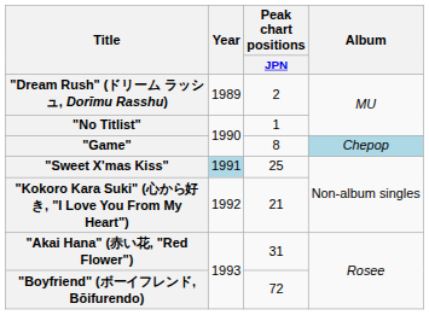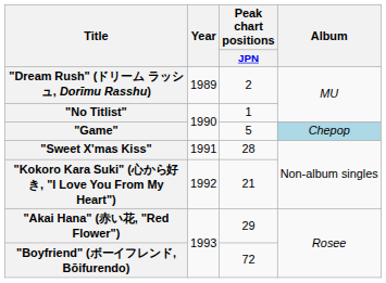"Game" | Peak chart positions / JPN: 8 -> 5
"Sweet X'mas Kiss" | Year: lightblue background -> no background
"Sweet X'mas Kiss" | Peak chart positions / JPN: 25 -> 28
"Akai Hana" (赤い花, "Red Flower") | Peak chart positions / JPN: 31 -> 29
